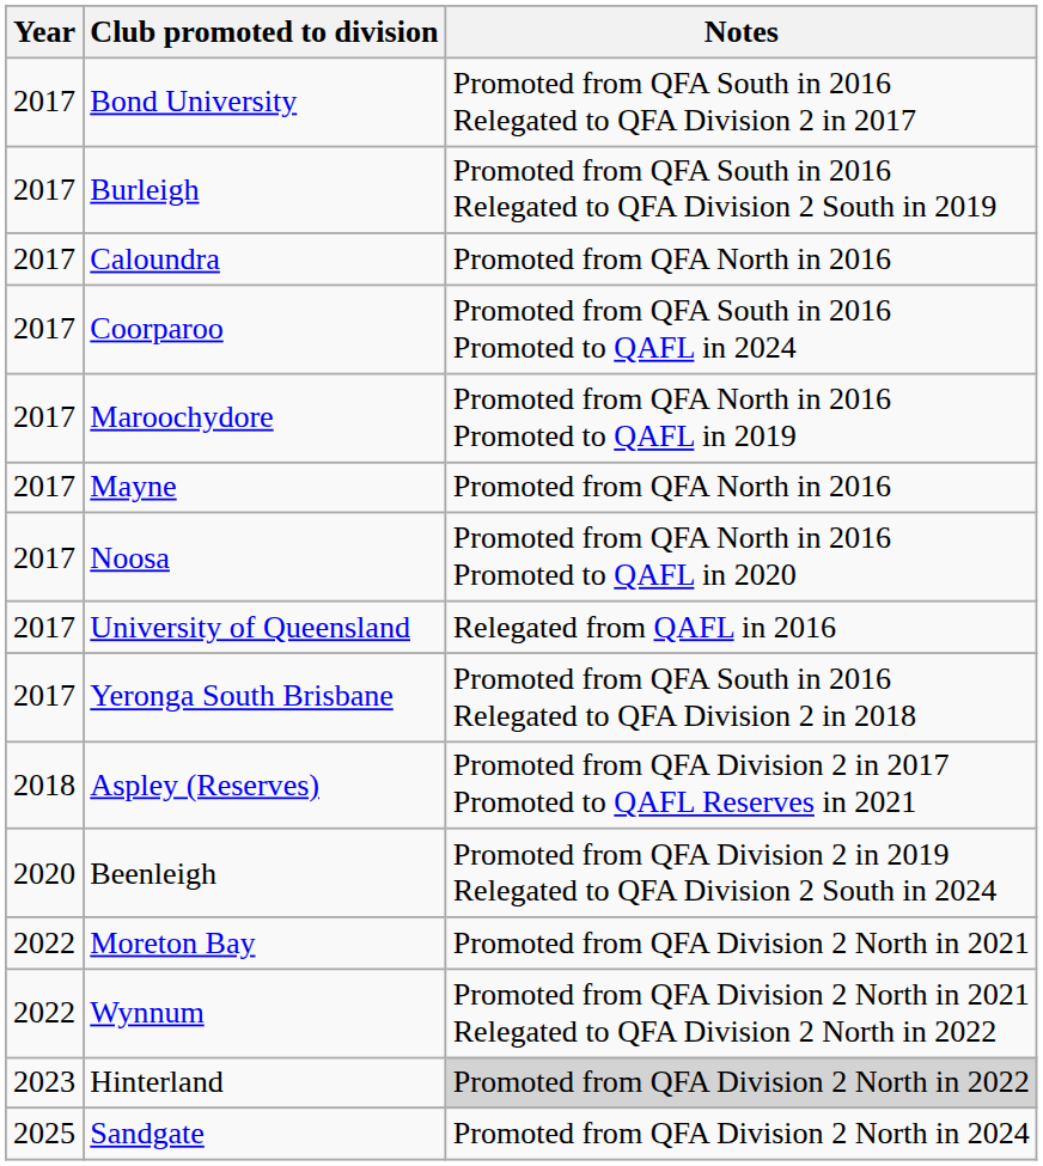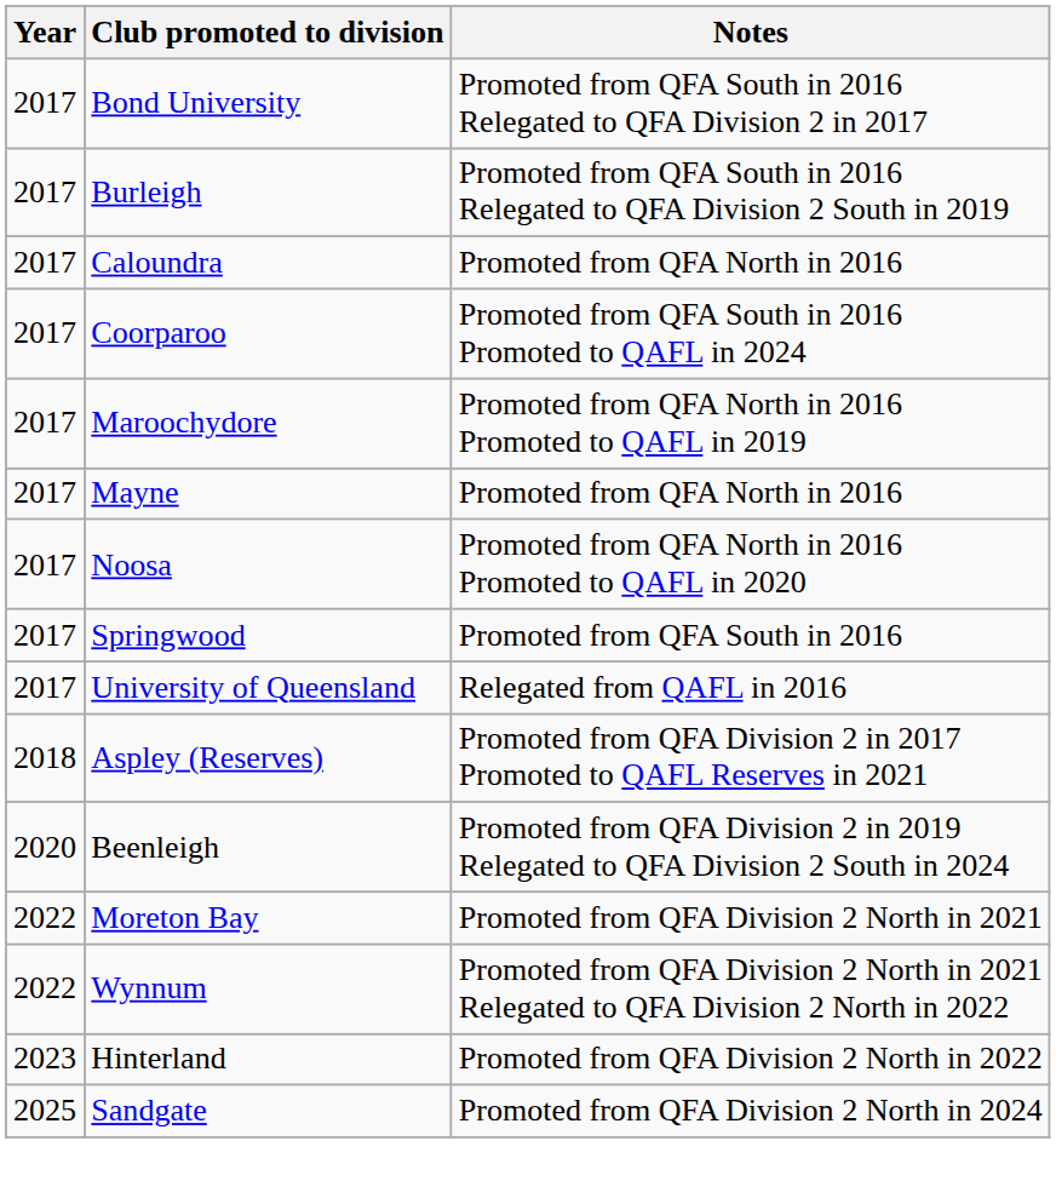+ row: 2017 | Springwood | Promoted from QFA South in 2016
- row: 2017 | Yeronga South Brisbane | Promoted from QFA South in 2016 Relegated to QFA Division 2 in 2018
Hinterland | Notes: lightgrey background -> no background
